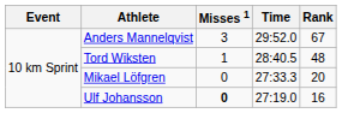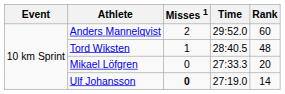Anders Mannelqvist | Misses 1: 3 -> 2
Anders Mannelqvist | Rank: 67 -> 60
Ulf Johansson | Rank: 16 -> 14
